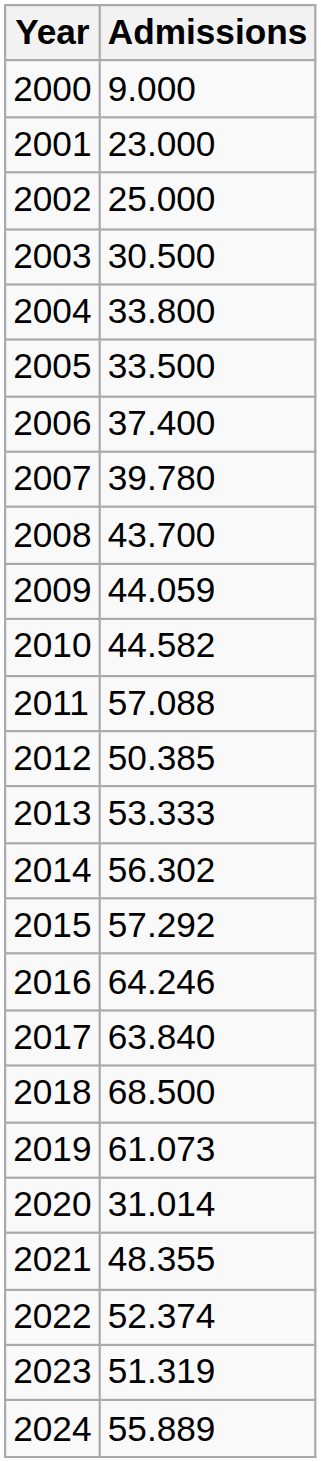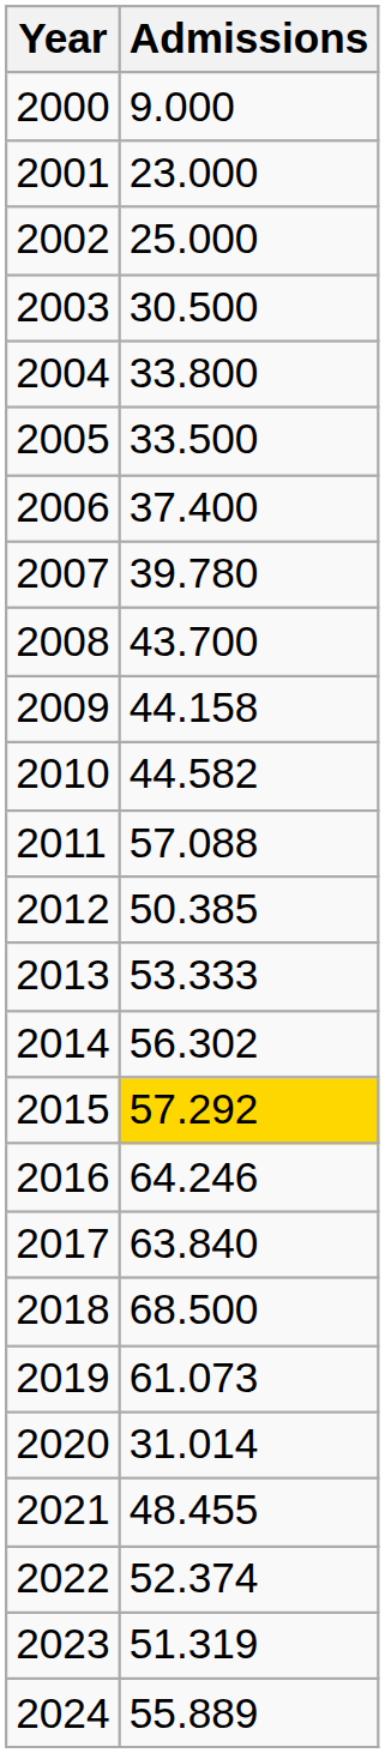2009 | Admissions: 44.059 -> 44.158
2015 | Admissions: no background -> gold background
2021 | Admissions: 48.355 -> 48.455
